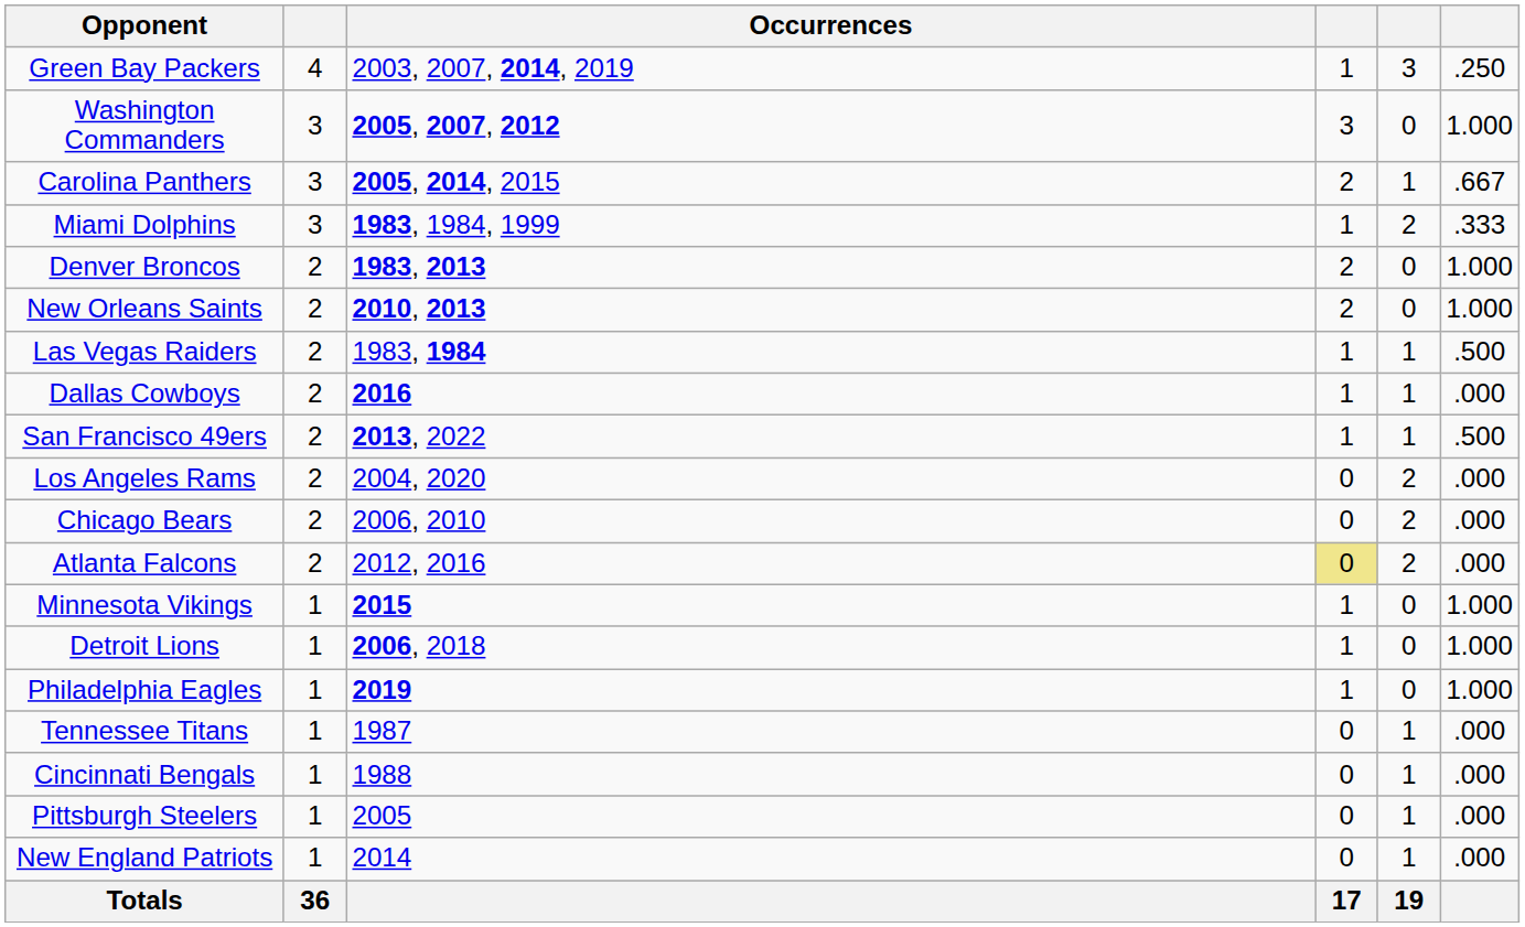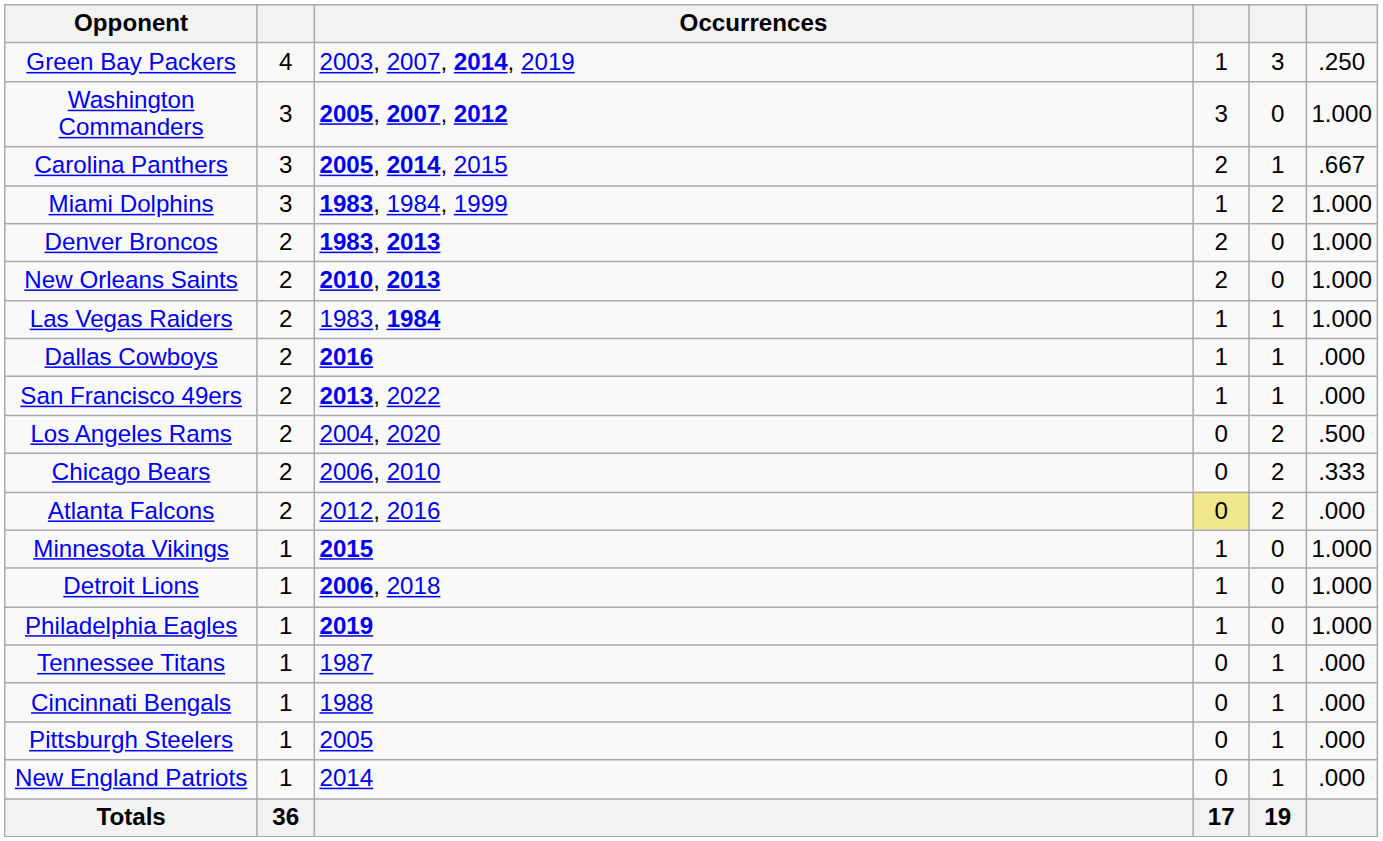Miami Dolphins | column 6: .333 -> 1.000
Las Vegas Raiders | column 6: .500 -> 1.000
San Francisco 49ers | column 6: .500 -> .000
Los Angeles Rams | column 6: .000 -> .500
Chicago Bears | column 6: .000 -> .333
